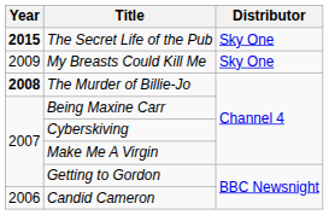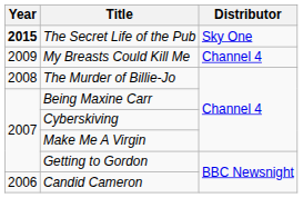My Breasts Could Kill Me | Distributor: Sky One -> Channel 4
The Murder of Billie-Jo | Year: bold -> normal
